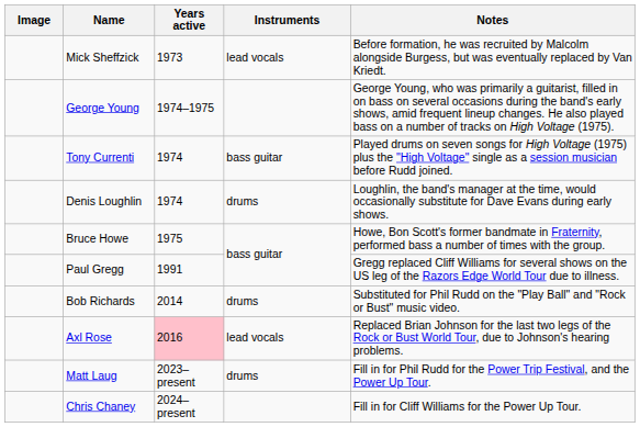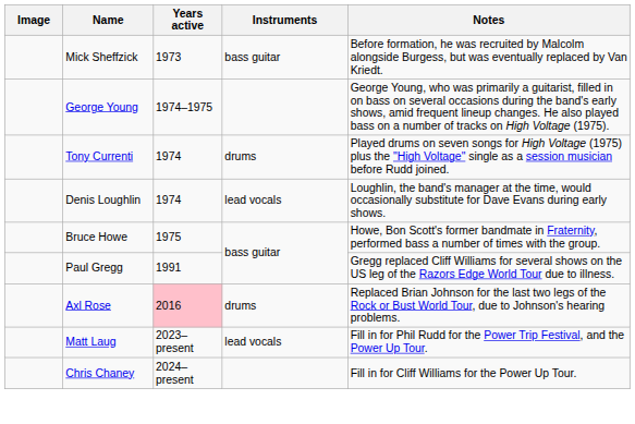Mick Sheffzick | Instruments: lead vocals -> bass guitar
Tony Currenti | Instruments: bass guitar -> drums
Denis Loughlin | Instruments: drums -> lead vocals
- row: Bob Richards | 2014 | drums | Substituted for Phil Rudd on the "Play Ball" and "Rock or Bust" music video.
Axl Rose | Instruments: lead vocals -> drums
Matt Laug | Instruments: drums -> lead vocals
